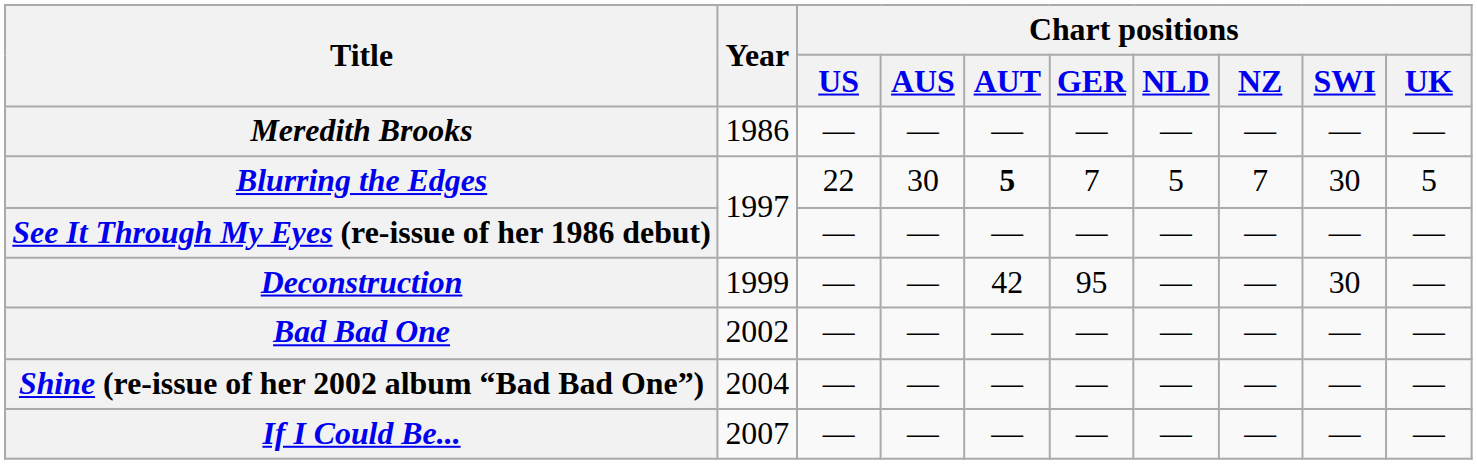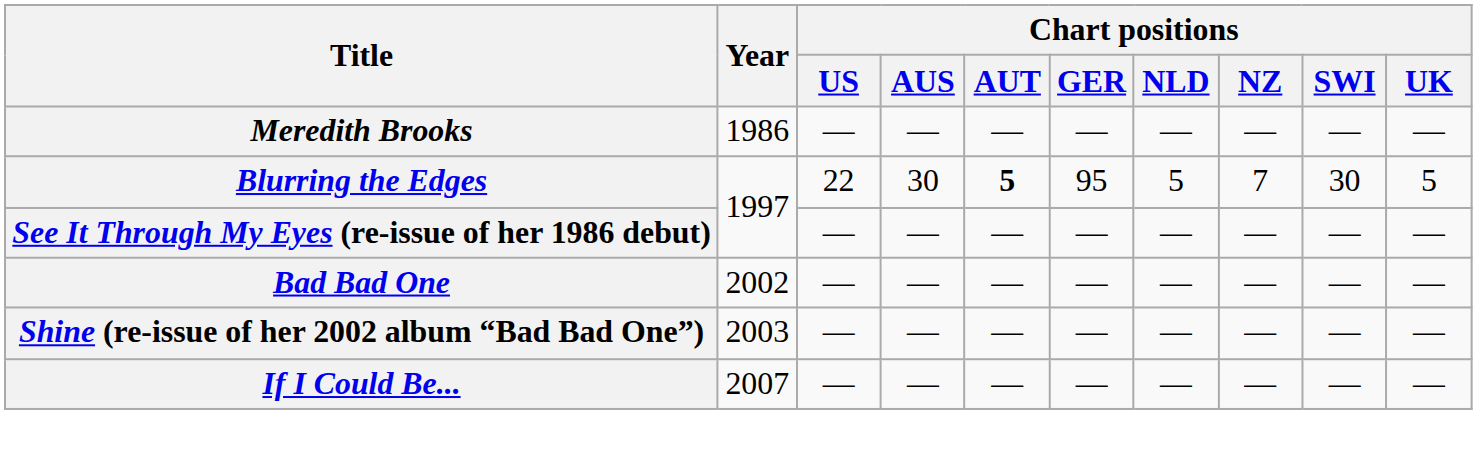Blurring the Edges | Chart positions / GER: 7 -> 95
- row: Deconstruction | 1999 | — | — | 42 | 95 | — | — | 30 | —
Shine (re-issue of her 2002 album “Bad Bad One”) | Year: 2004 -> 2003
